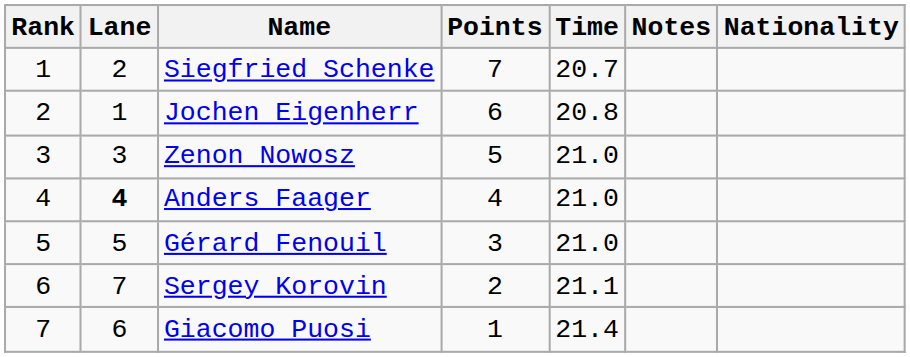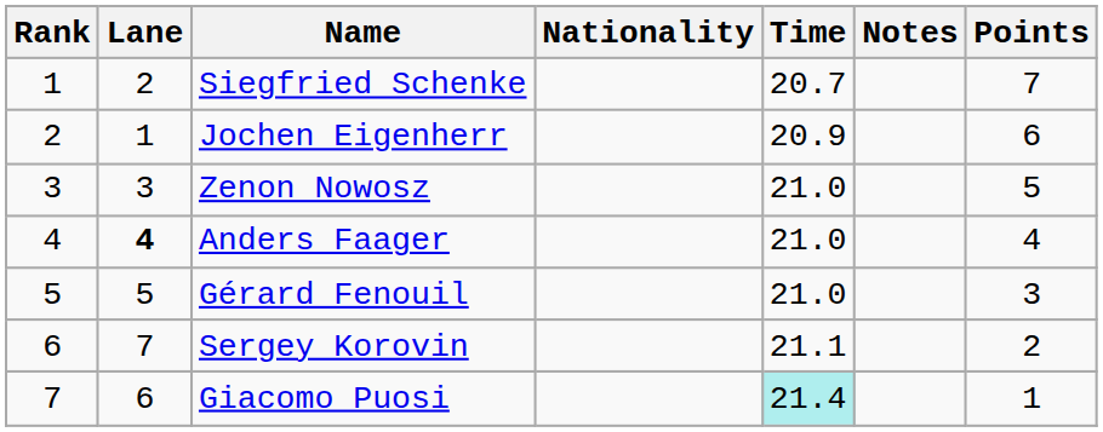columns swapped: Nationality <-> Points
Jochen Eigenherr | Time: 20.8 -> 20.9
Giacomo Puosi | Time: no background -> paleturquoise background
